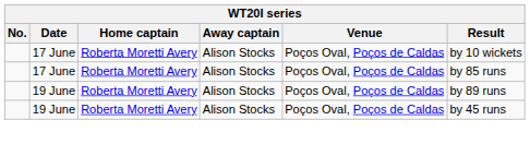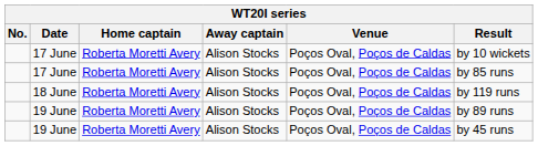+ row: 18 June | Roberta Moretti Avery | Alison Stocks | Poços Oval, Poços de Caldas | by 119 runs
